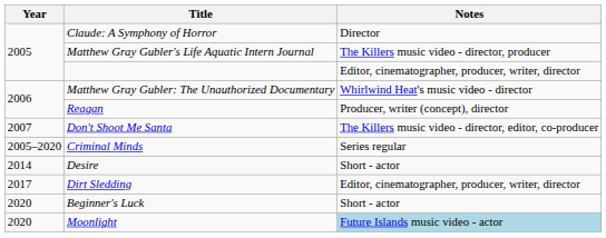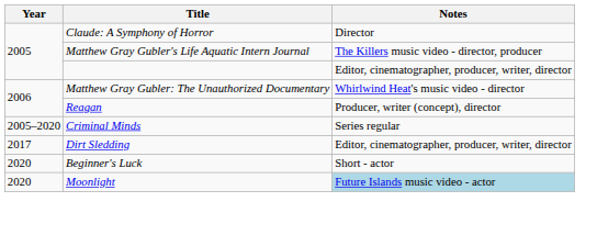- row: 2007 | Don't Shoot Me Santa | The Killers music video - director, editor, co-producer
- row: 2014 | Desire | Short - actor
